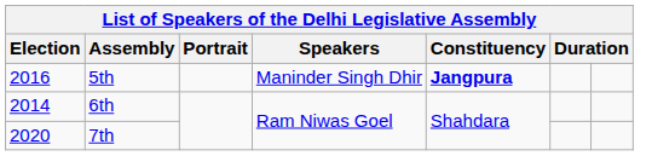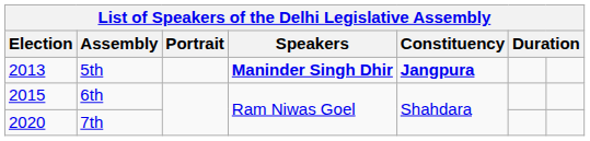5th | Election: 2016 -> 2013
5th | Speakers: normal -> bold
6th | Election: 2014 -> 2015
